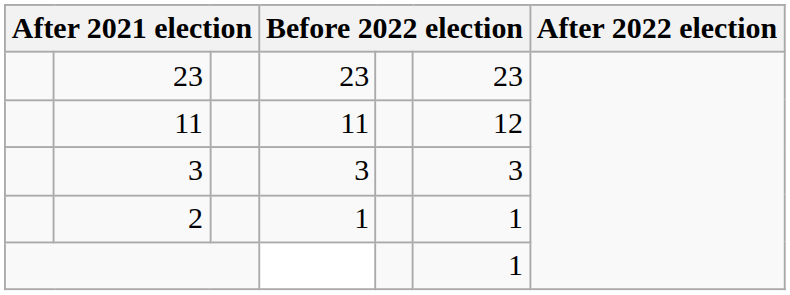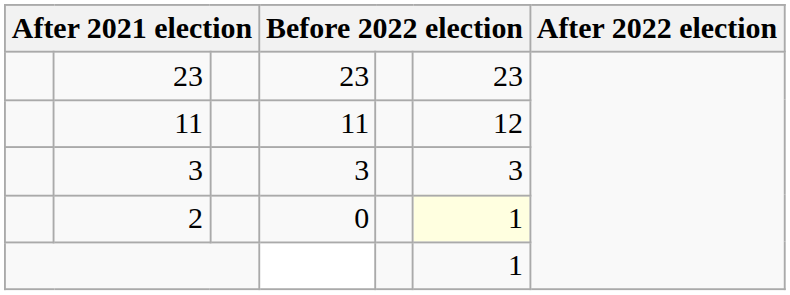2 | column 4: 1 -> 0
2 | column 6: no background -> lightyellow background
